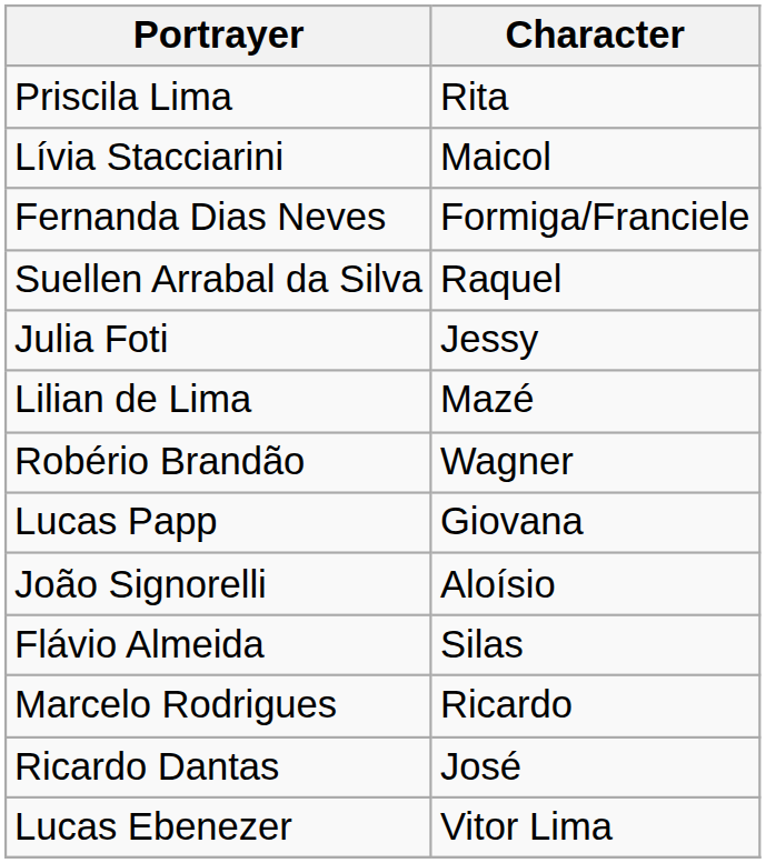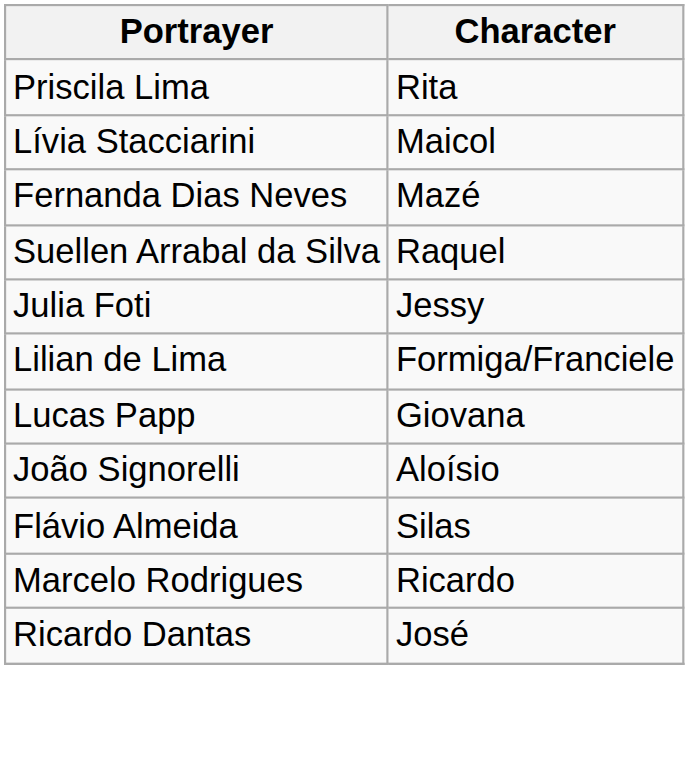Fernanda Dias Neves | Character: Formiga/Franciele -> Mazé
Lilian de Lima | Character: Mazé -> Formiga/Franciele
- row: Robério Brandão | Wagner
- row: Lucas Ebenezer | Vitor Lima
